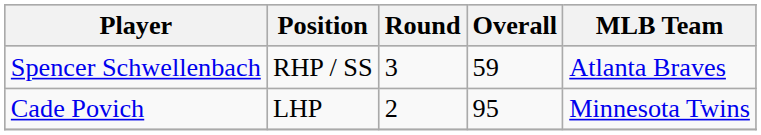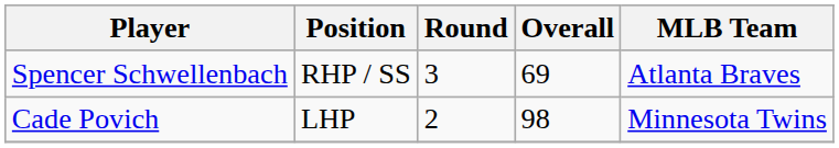Spencer Schwellenbach | Overall: 59 -> 69
Cade Povich | Overall: 95 -> 98
